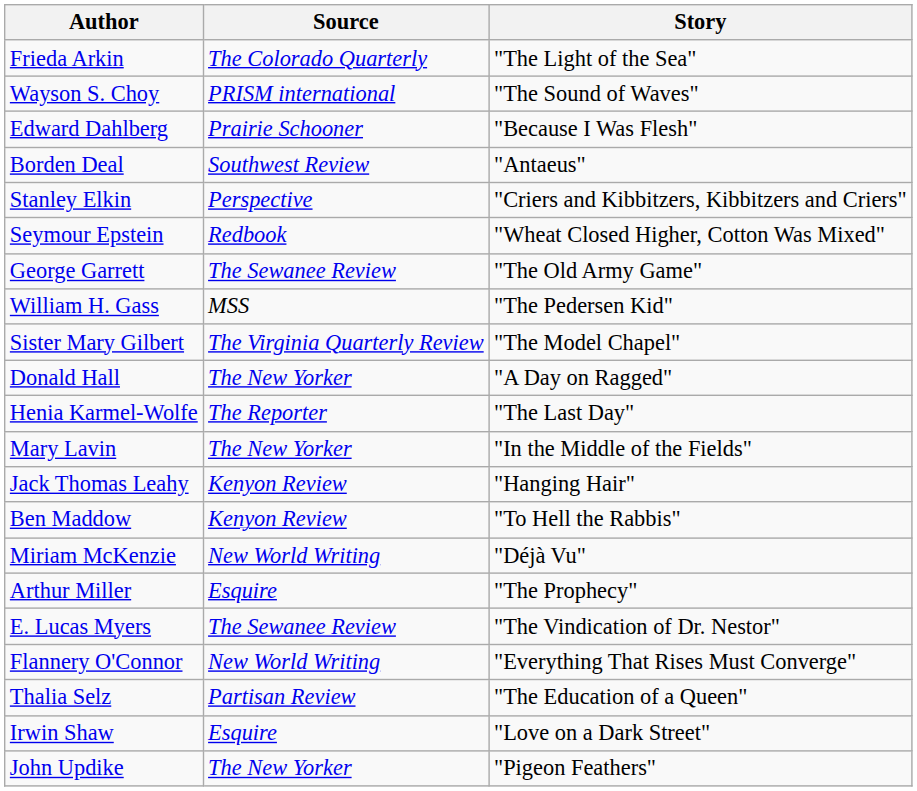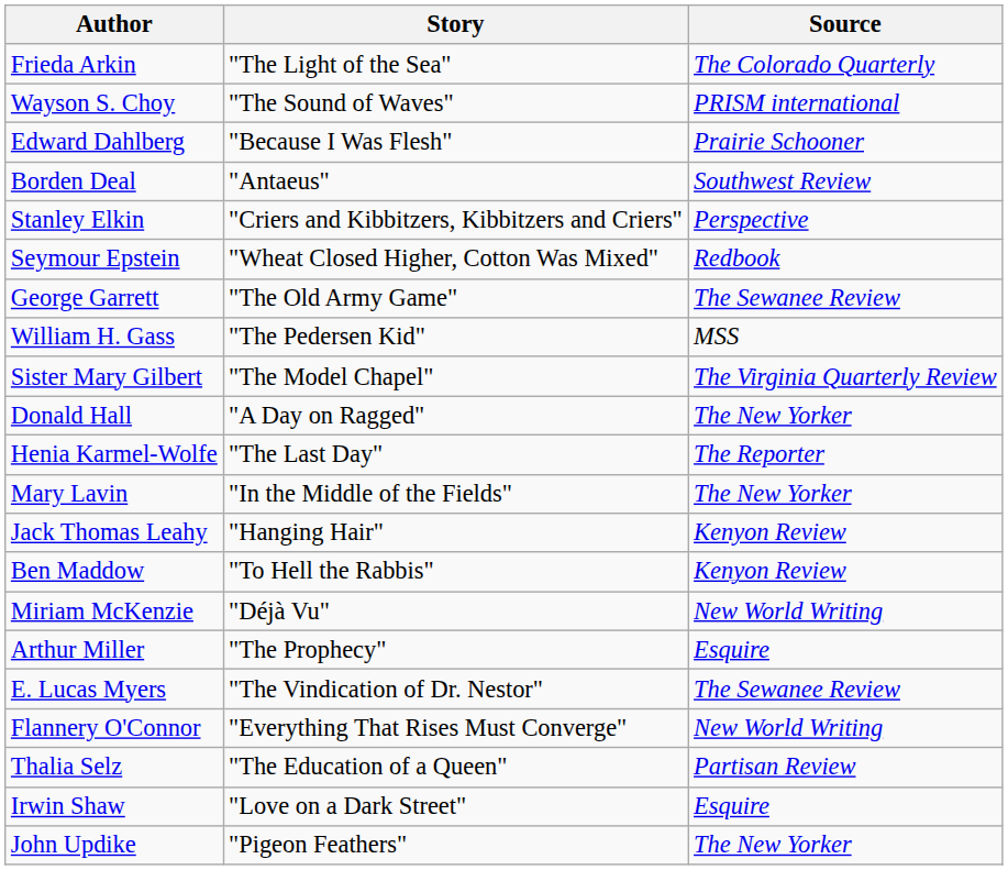columns swapped: Story <-> Source
